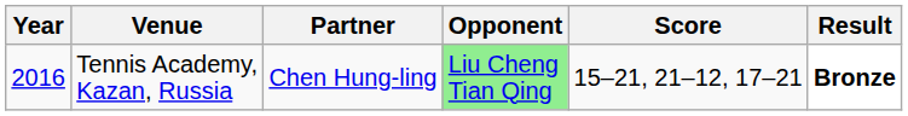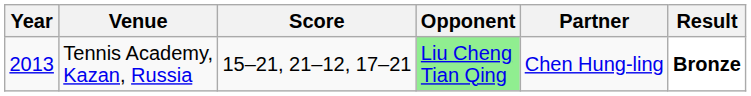columns swapped: Partner <-> Score
Tennis Academy, Kazan, Russia | Year: 2016 -> 2013
